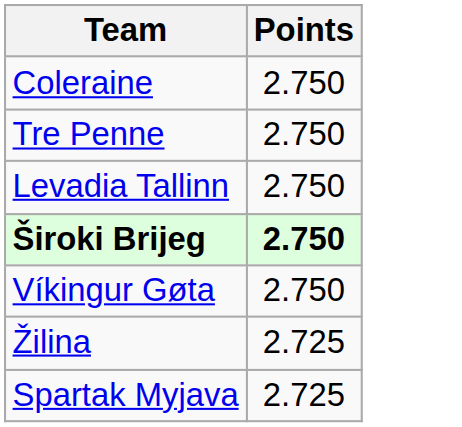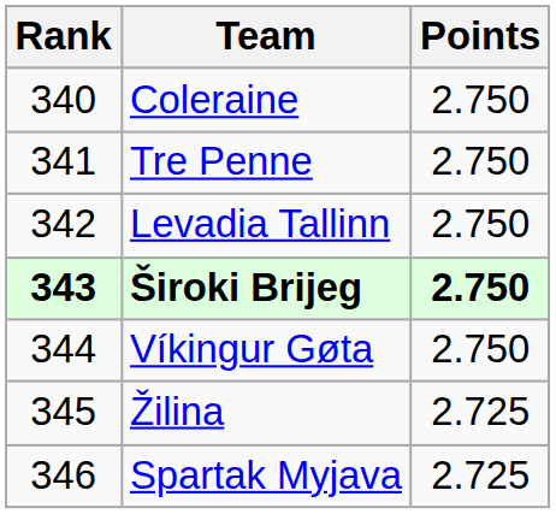+ column: Rank | 340 | 341 | 342 | 343 | 344 | 345 | 346
